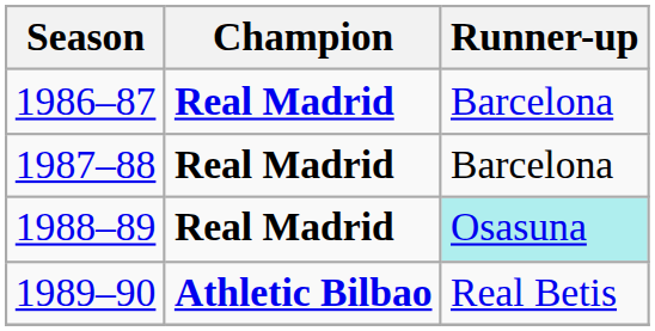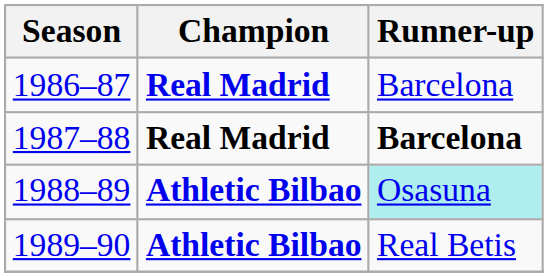1987–88 | Runner-up: normal -> bold
1988–89 | Champion: Real Madrid -> Athletic Bilbao
